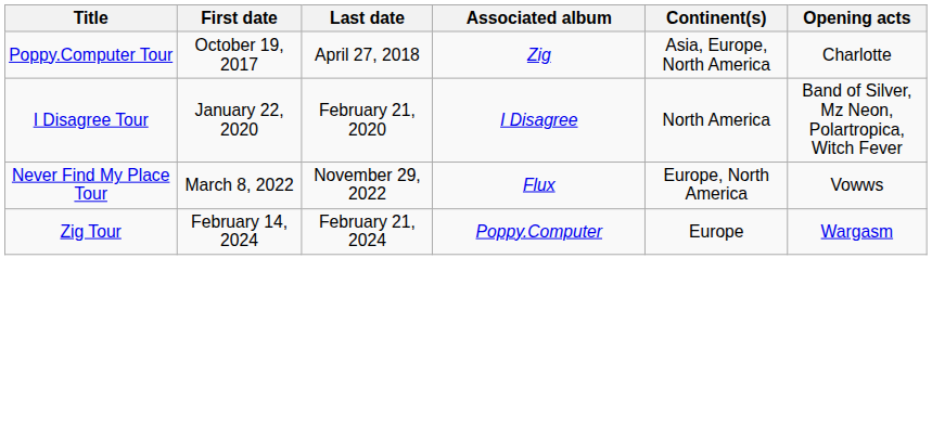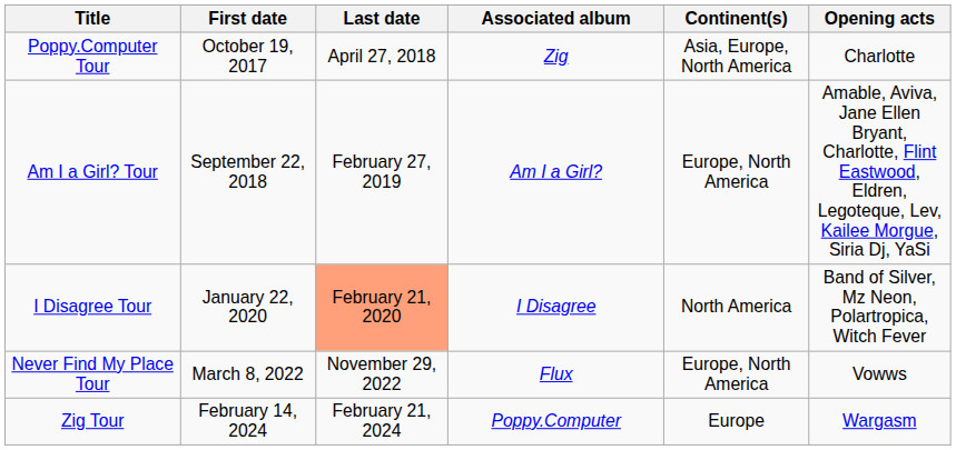+ row: Am I a Girl? Tour | September 22, 2018 | February 27, 2019 | Am I a Girl? | Europe, North America | Amable, Aviva, Jane Ellen Bryant, Charlotte, Flint Eastwood, Eldren, Legoteque, Lev, Kailee Morgue, Siria Dj, YaSi
I Disagree Tour | Last date: no background -> lightsalmon background
